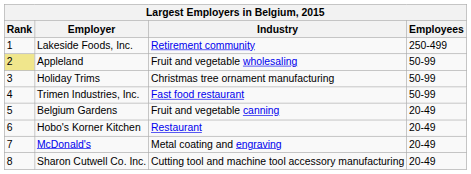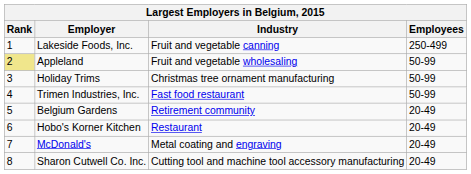Lakeside Foods, Inc. | Industry: Retirement community -> Fruit and vegetable canning
Belgium Gardens | Industry: Fruit and vegetable canning -> Retirement community
